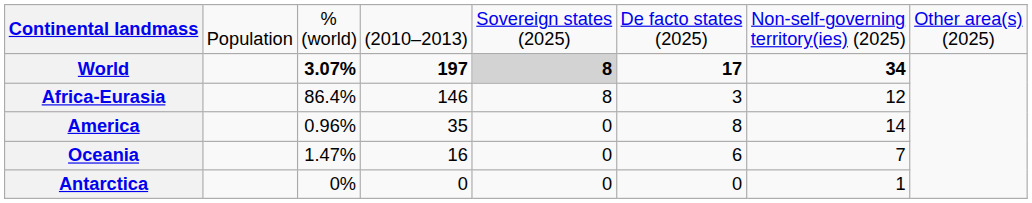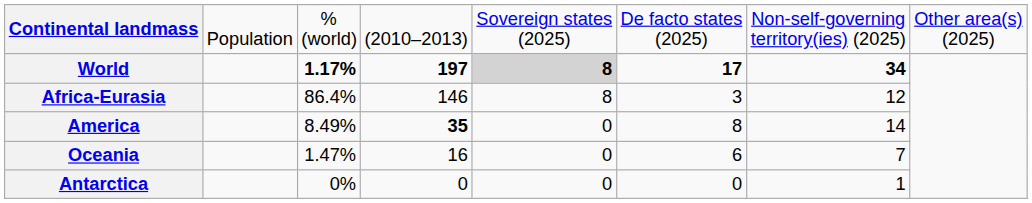World | column 3: 3.07% -> 1.17%
America | column 3: 0.96% -> 8.49%
America | column 4: normal -> bold
